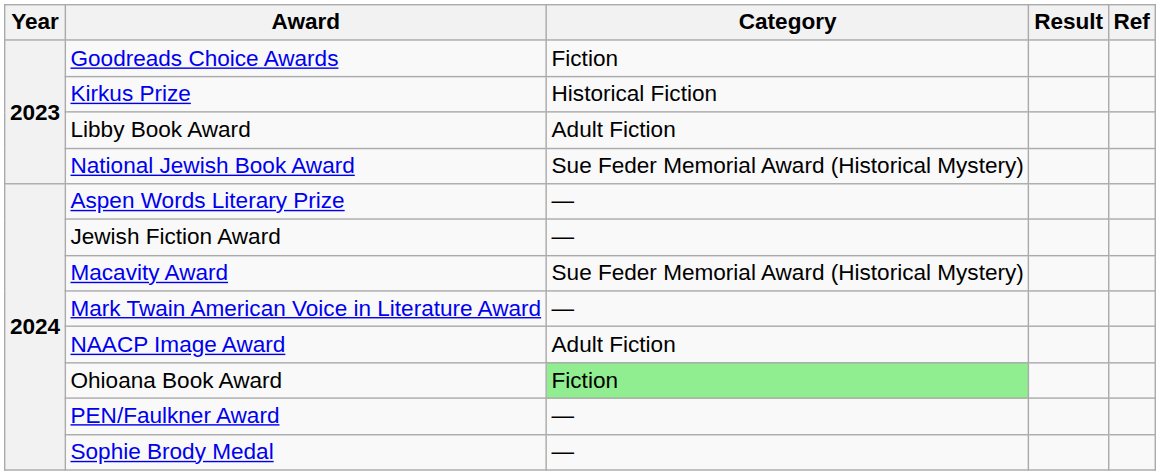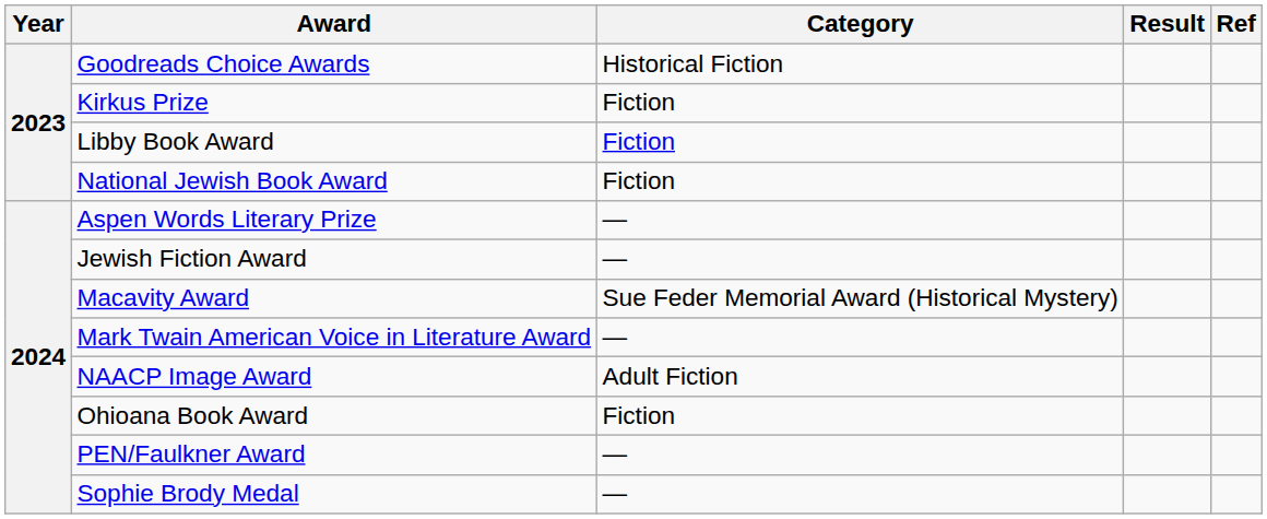Goodreads Choice Awards | Category: Fiction -> Historical Fiction
Kirkus Prize | Category: Historical Fiction -> Fiction
Libby Book Award | Category: Adult Fiction -> Fiction
National Jewish Book Award | Category: Sue Feder Memorial Award (Historical Mystery) -> Fiction
Ohioana Book Award | Category: lightgreen background -> no background
